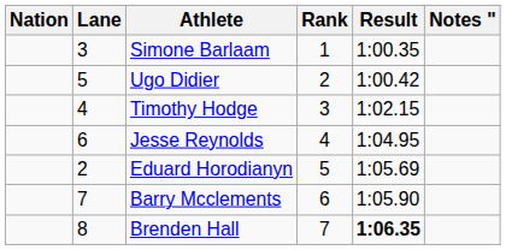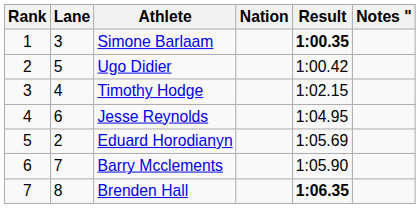columns swapped: Rank <-> Nation
Simone Barlaam | Result: normal -> bold
